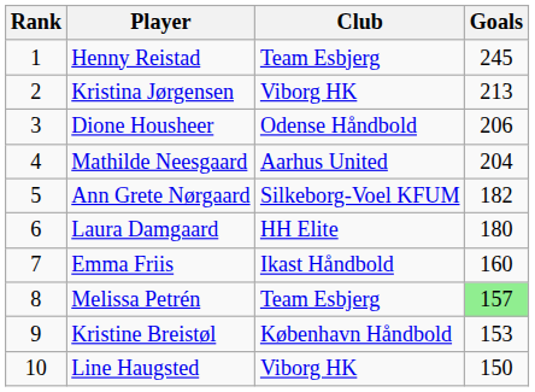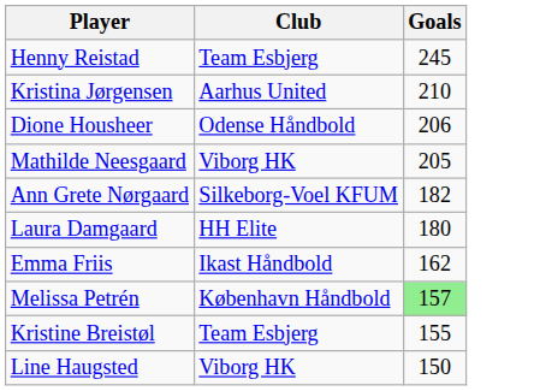- column: Rank | 1 | 2 | 3 | 4 | 5 | 6 | 7 | 8 | 9 | 10
Kristina Jørgensen | Club: Viborg HK -> Aarhus United
Kristina Jørgensen | Goals: 213 -> 210
Mathilde Neesgaard | Club: Aarhus United -> Viborg HK
Mathilde Neesgaard | Goals: 204 -> 205
Emma Friis | Goals: 160 -> 162
Melissa Petrén | Club: Team Esbjerg -> København Håndbold
Kristine Breistøl | Club: København Håndbold -> Team Esbjerg
Kristine Breistøl | Goals: 153 -> 155
